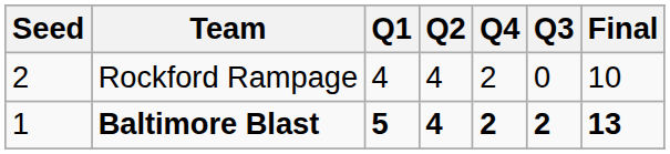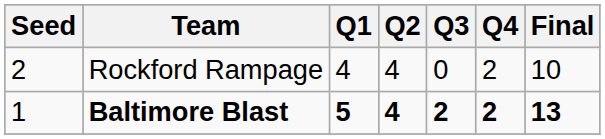columns swapped: Q3 <-> Q4
